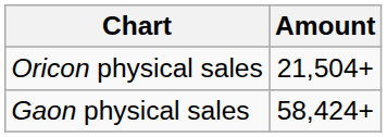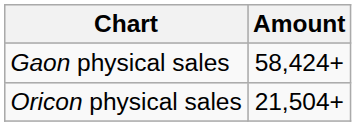rows swapped: Gaon physical sales <-> Oricon physical sales
